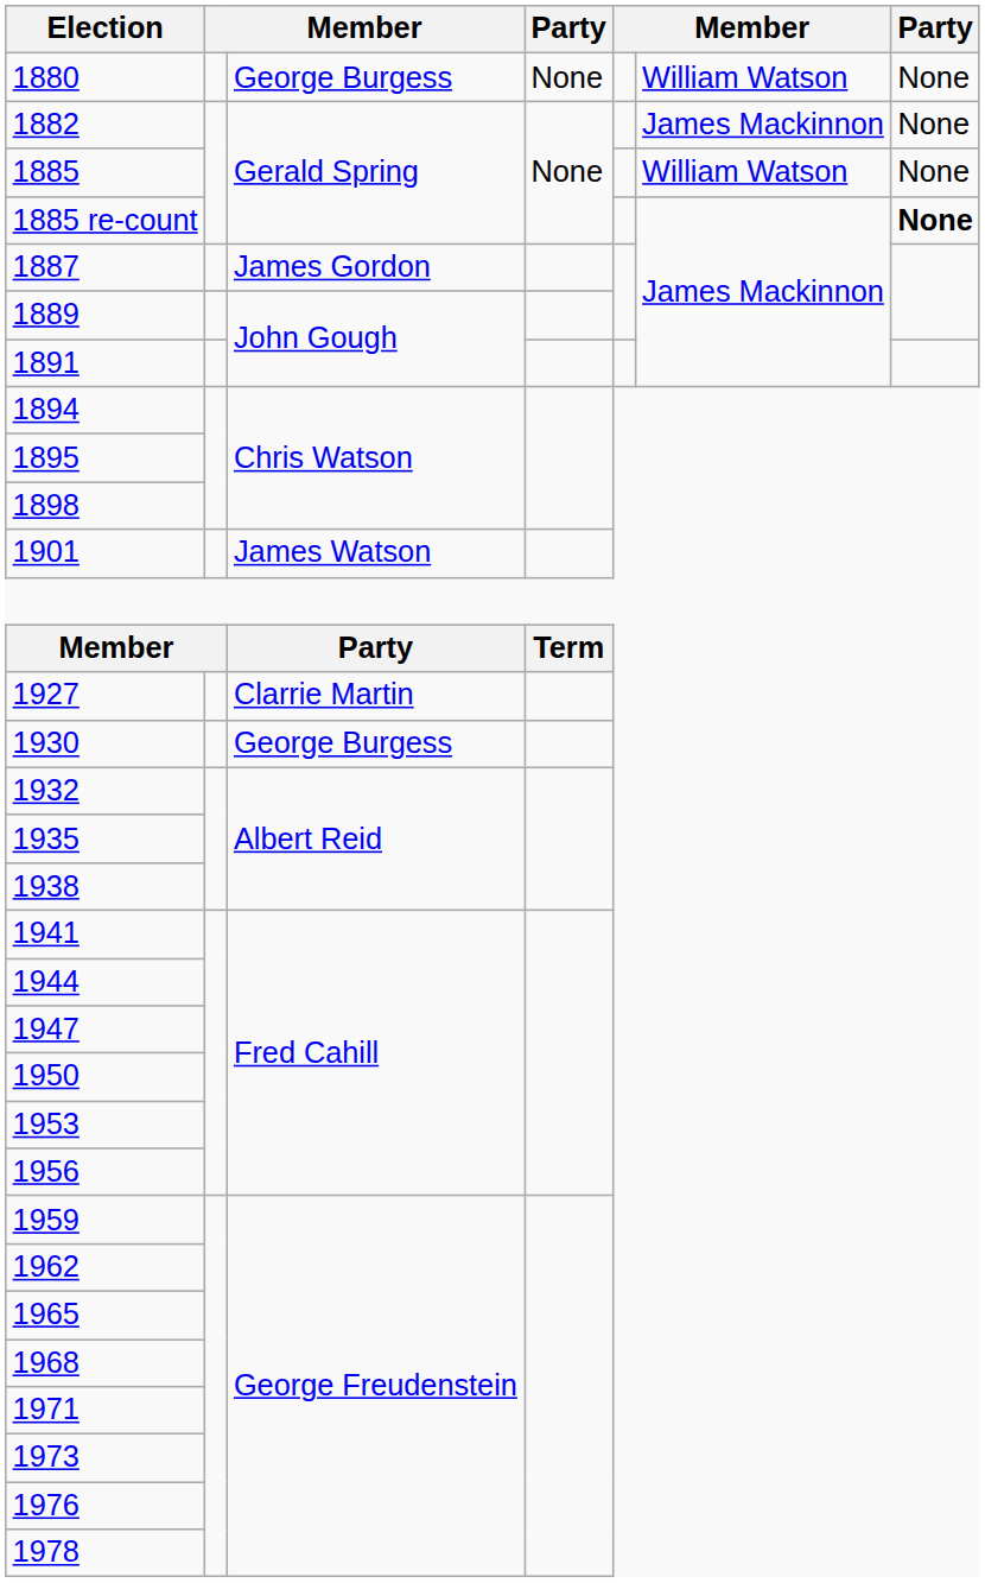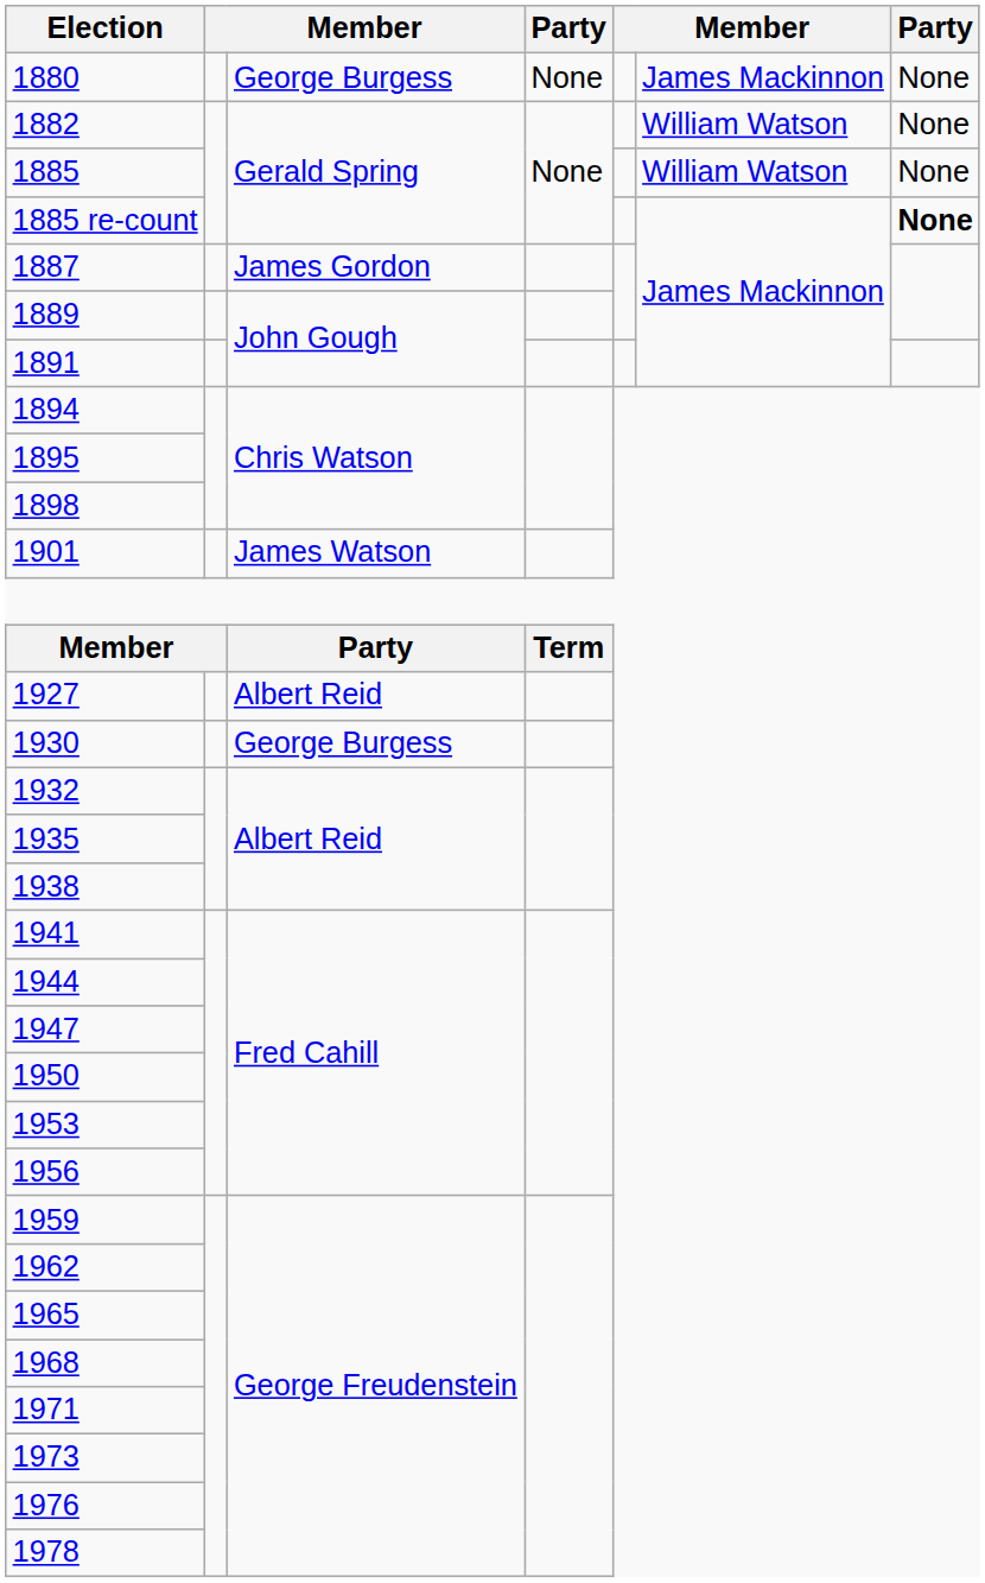1880 | column 6: William Watson -> James Mackinnon
1882 | column 6: James Mackinnon -> William Watson
1927 | column 3: Clarrie Martin -> Albert Reid
